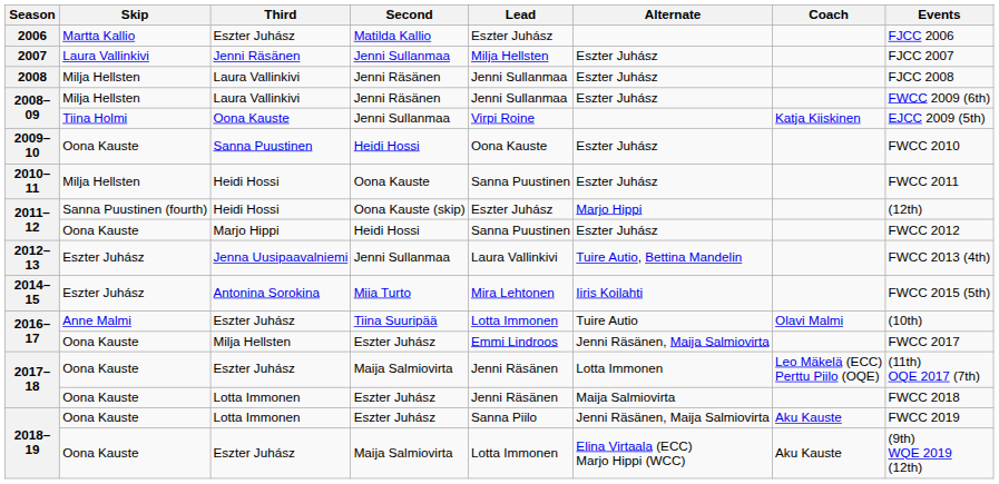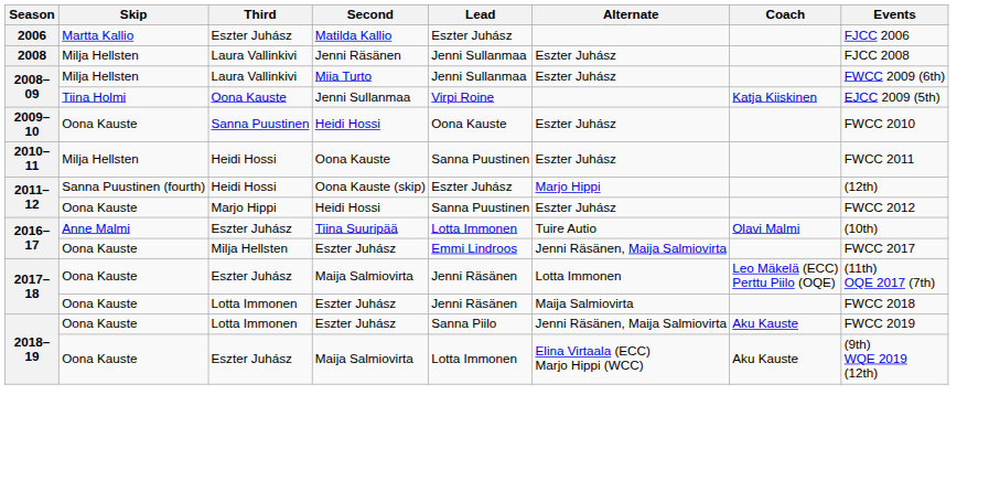- row: 2007 | Laura Vallinkivi | Jenni Räsänen | Jenni Sullanmaa | Milja Hellsten | Eszter Juhász | FJCC 2007
2008–09 / Laura Vallinkivi | Second: Jenni Räsänen -> Miia Turto
- row: 2012–13 | Eszter Juhász | Jenna Uusipaavalniemi | Jenni Sullanmaa | Laura Vallinkivi | Tuire Autio, Bettina Mandelin | FWCC 2013 (4th)
- row: 2014–15 | Eszter Juhász | Antonina Sorokina | Miia Turto | Mira Lehtonen | Iiris Koilahti | FWCC 2015 (5th)
